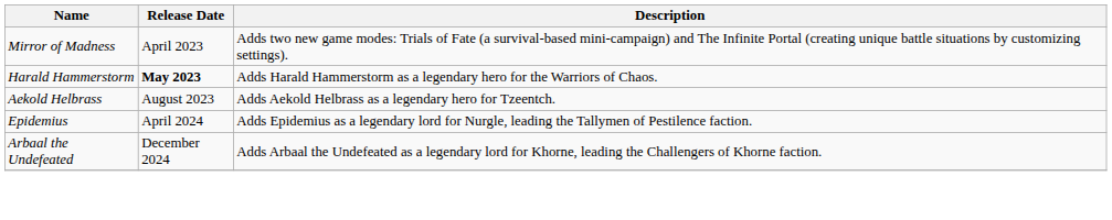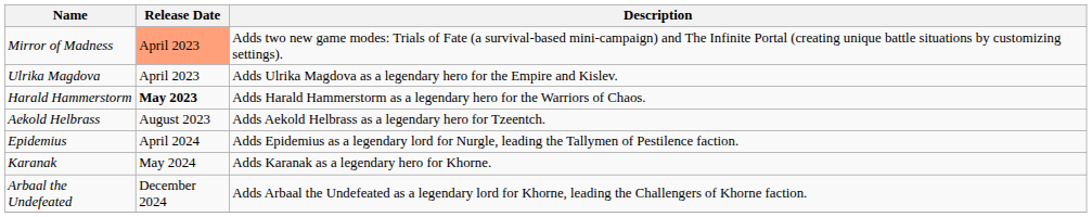Mirror of Madness | Release Date: no background -> lightsalmon background
+ row: Ulrika Magdova | April 2023 | Adds Ulrika Magdova as a legendary hero for the Empire and Kislev.
+ row: Karanak | May 2024 | Adds Karanak as a legendary hero for Khorne.
